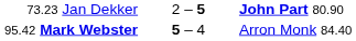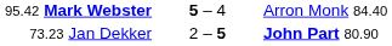rows swapped: 95.42 Mark Webster <-> 73.23 Jan Dekker
